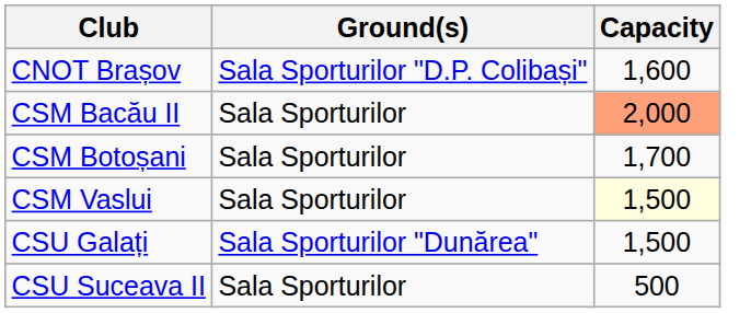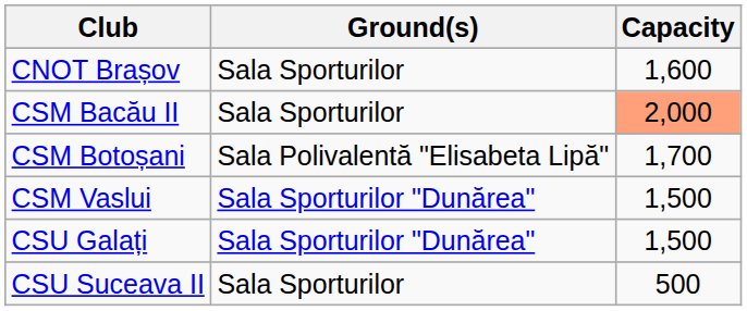CNOT Brașov | Ground(s): Sala Sporturilor "D.P. Colibași" -> Sala Sporturilor
CSM Botoșani | Ground(s): Sala Sporturilor -> Sala Polivalentă "Elisabeta Lipă"
CSM Vaslui | Ground(s): Sala Sporturilor -> Sala Sporturilor "Dunărea"
CSM Vaslui | Capacity: lightyellow background -> no background
